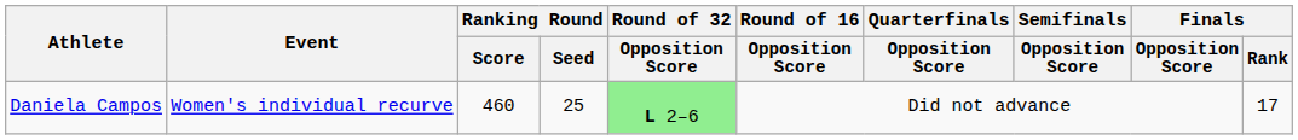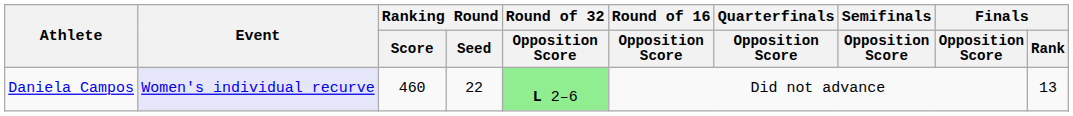Daniela Campos | Event: no background -> lavender background
Daniela Campos | Ranking Round / Seed: 25 -> 22
Daniela Campos | Finals / Rank: 17 -> 13
